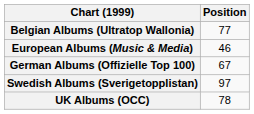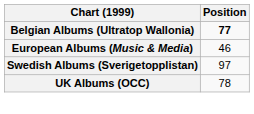Belgian Albums (Ultratop Wallonia) | Position: normal -> bold
- row: German Albums (Offizielle Top 100) | 67
